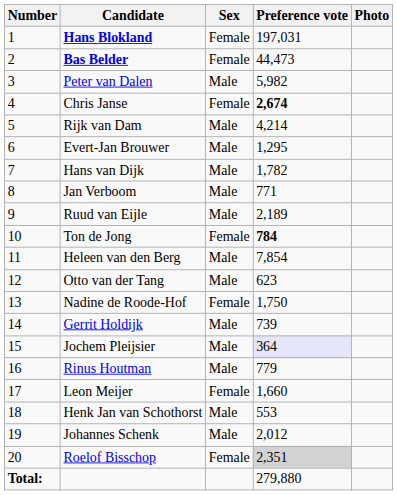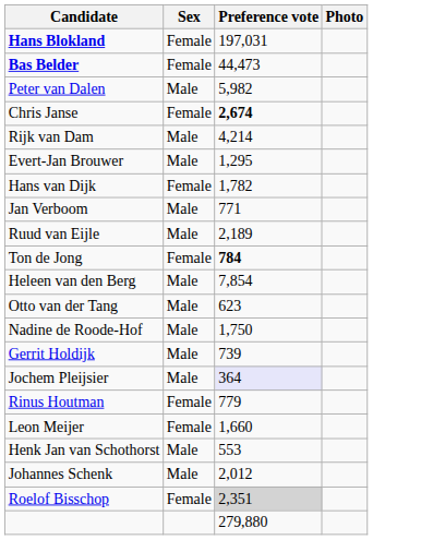- column: Number | 1 | 2 | 3 | 4 | 5 | 6 | 7 | 8 | 9 | 10 | 11 | 12 | 13 | 14 | 15 | 16 | 17 | 18 | 19 | 20 | Total:
Hans van Dijk | Sex: Male -> Female
Nadine de Roode-Hof | Sex: Female -> Male
Rinus Houtman | Sex: Male -> Female
